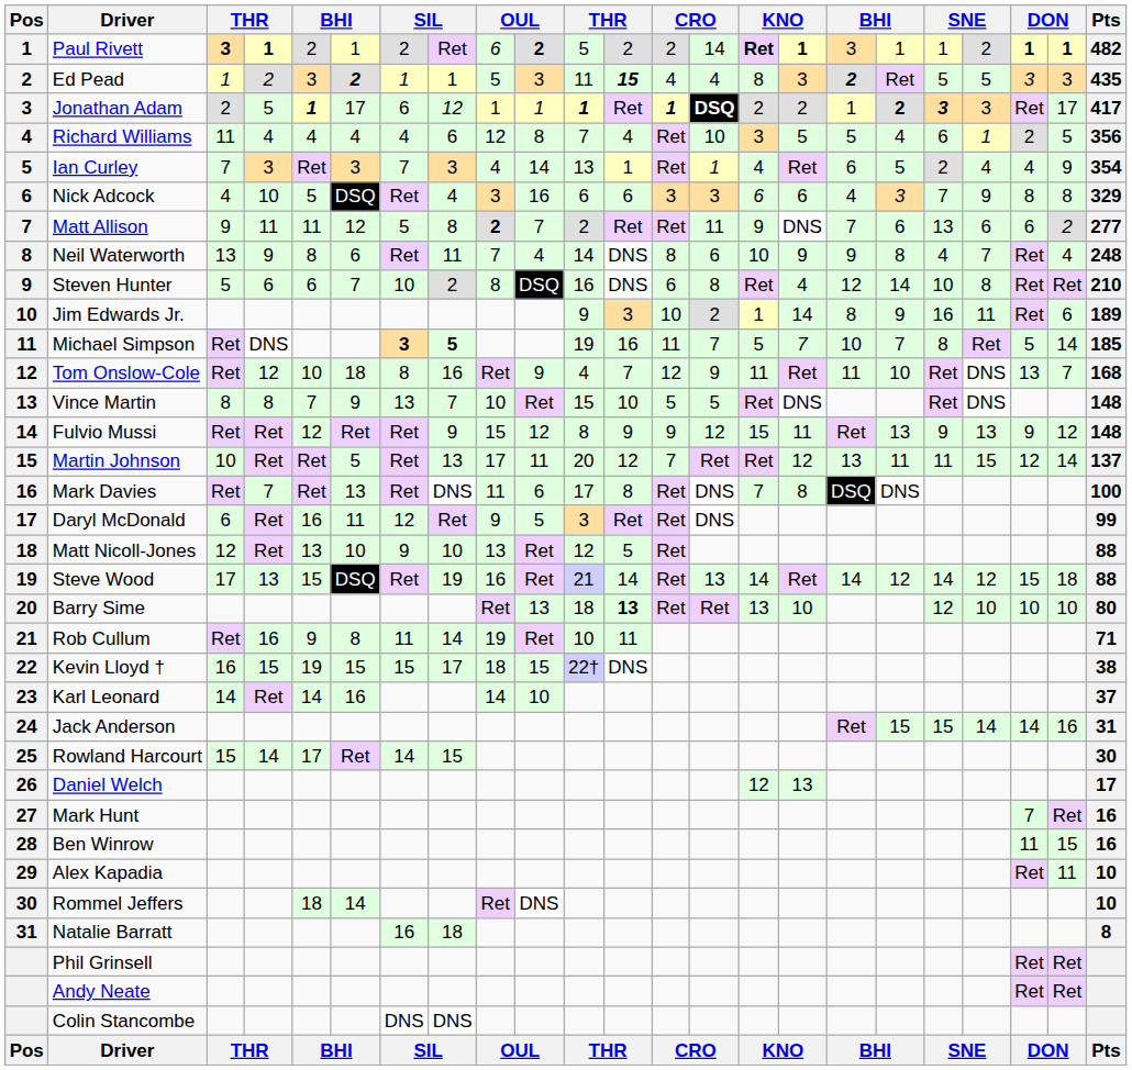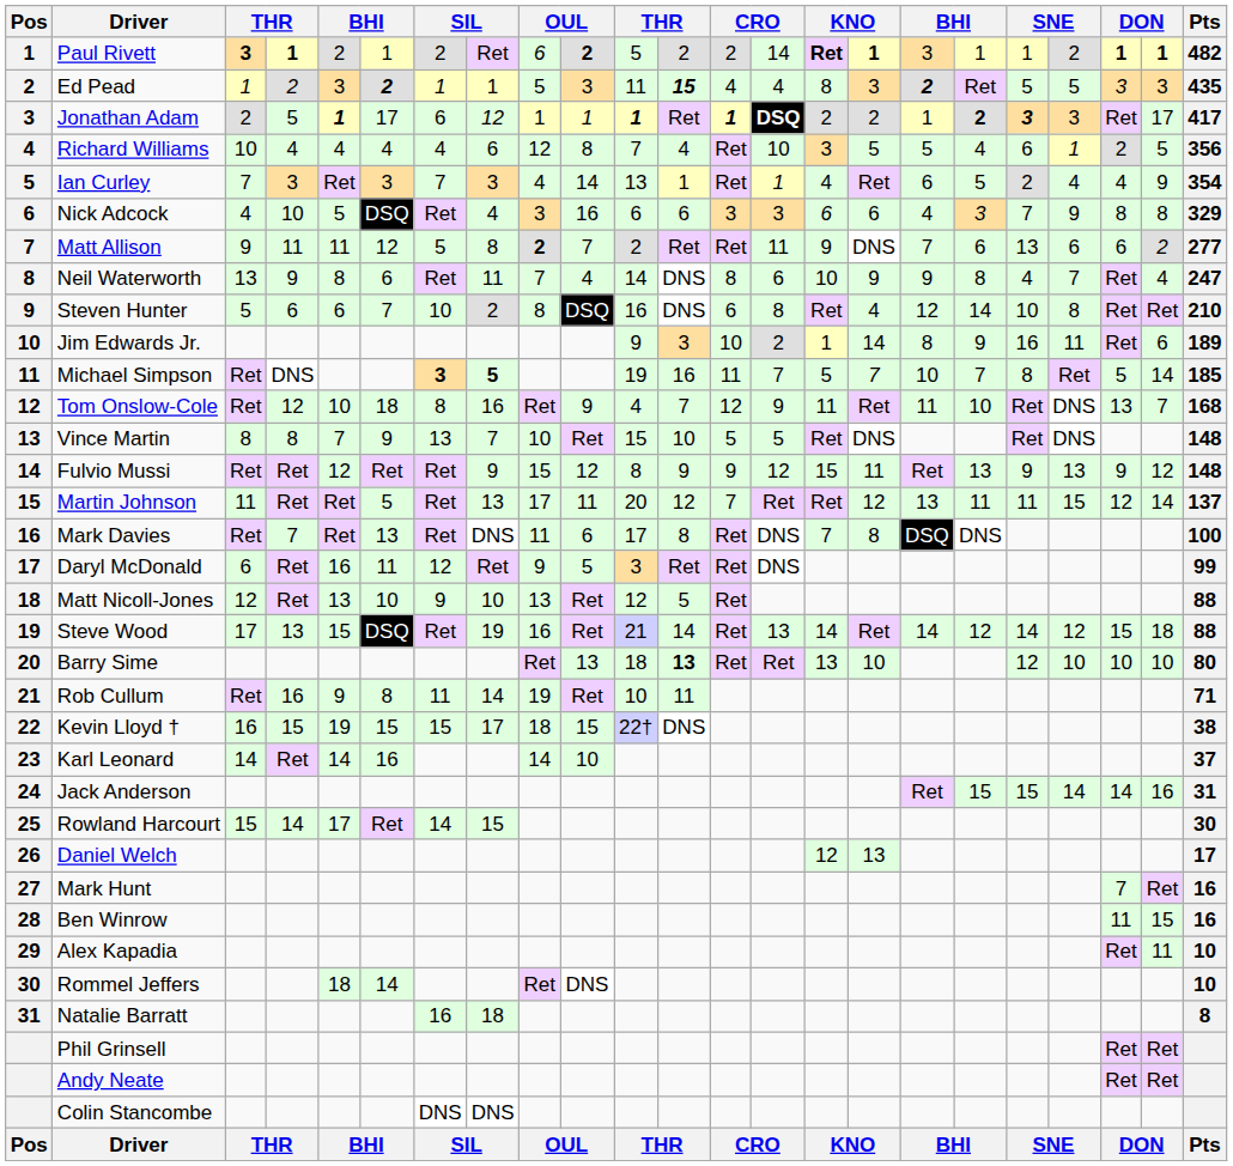Richard Williams | column 3: 11 -> 10
Neil Waterworth | Pts: 248 -> 247
Martin Johnson | column 3: 10 -> 11
